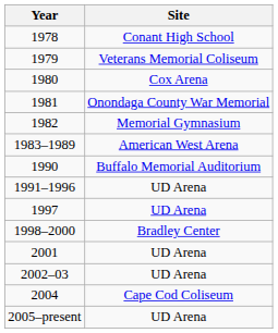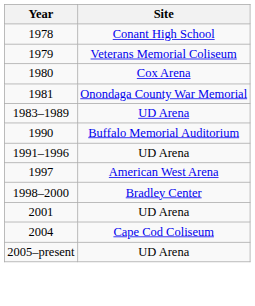- row: 1982 | Memorial Gymnasium
1983–1989 | Site: American West Arena -> UD Arena
1997 | Site: UD Arena -> American West Arena
- row: 2002–03 | UD Arena
